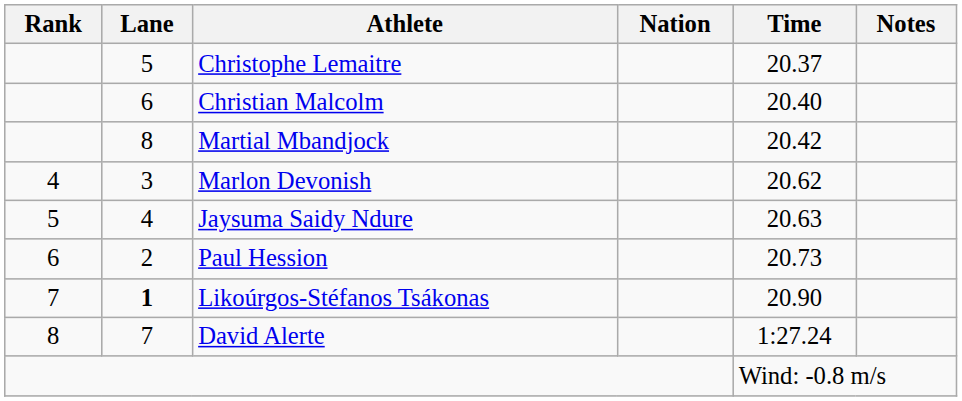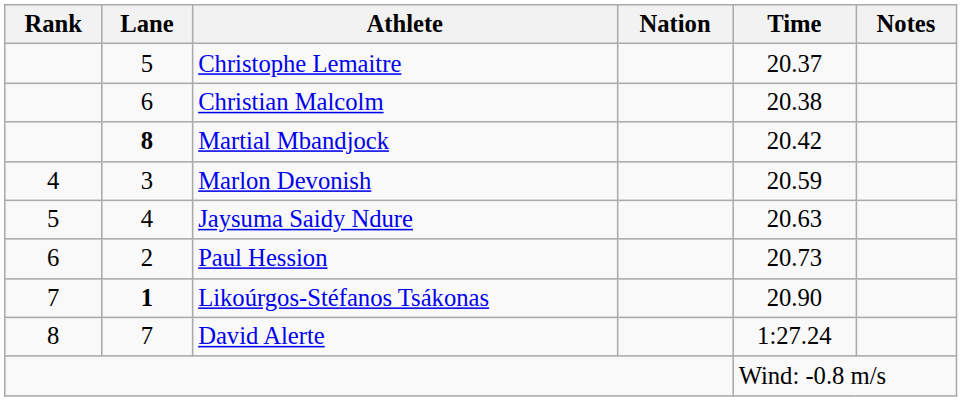Christian Malcolm | Time: 20.40 -> 20.38
Martial Mbandjock | Lane: normal -> bold
Marlon Devonish | Time: 20.62 -> 20.59
